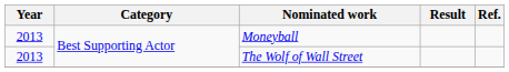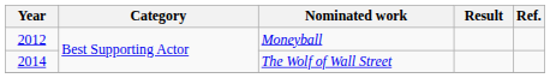Moneyball | Year: 2013 -> 2012
The Wolf of Wall Street | Year: 2013 -> 2014
